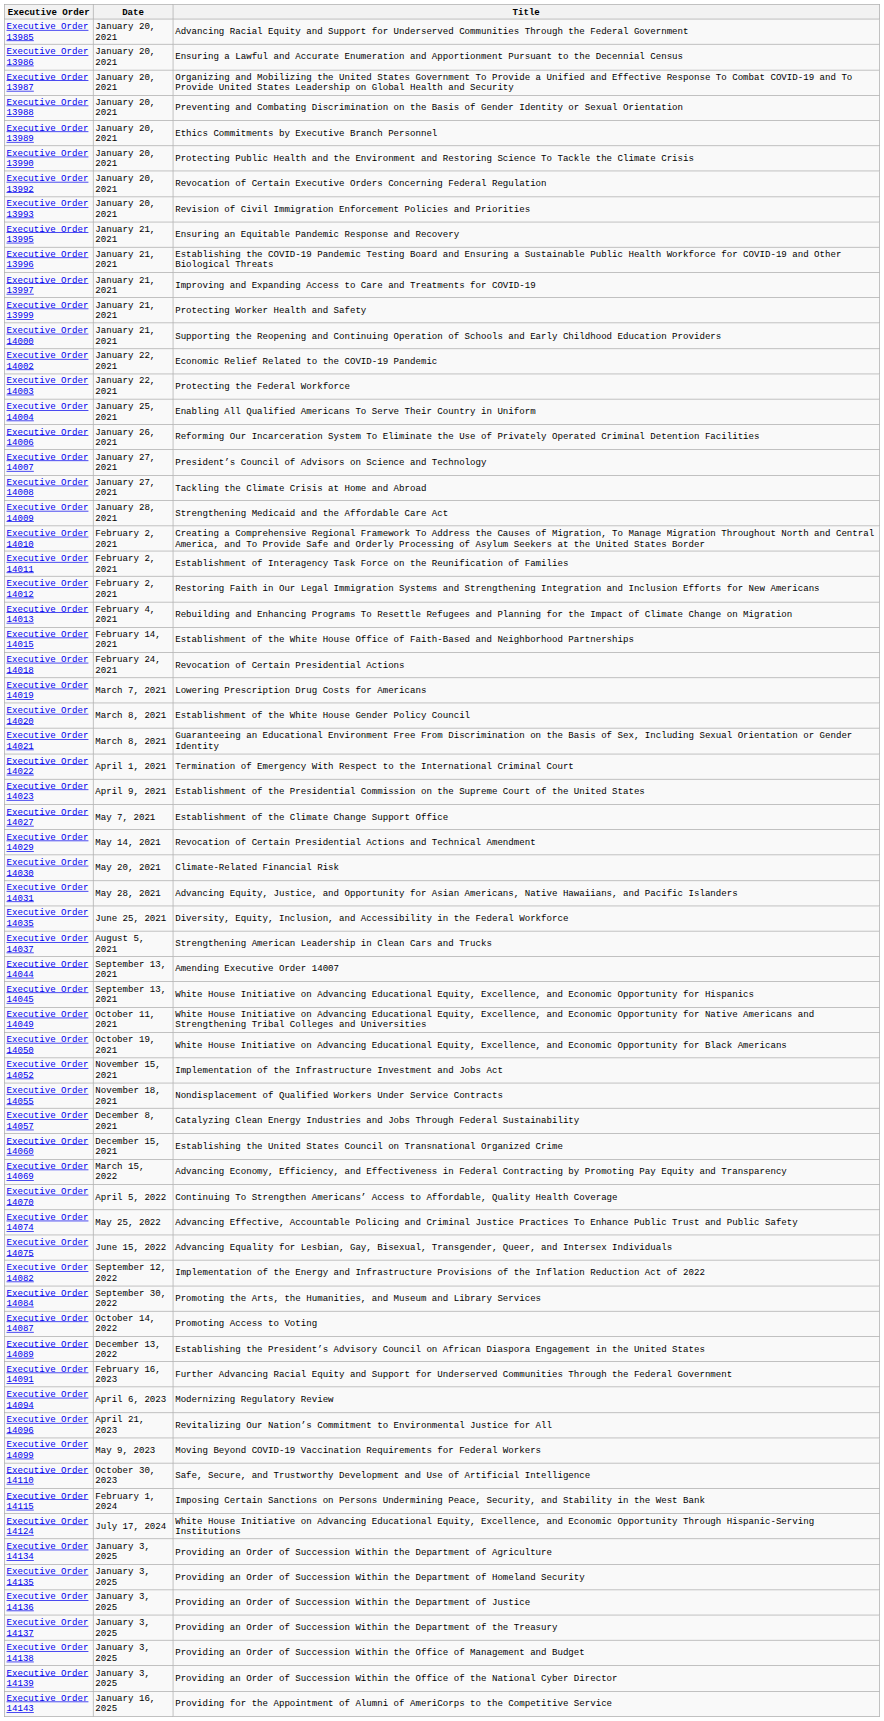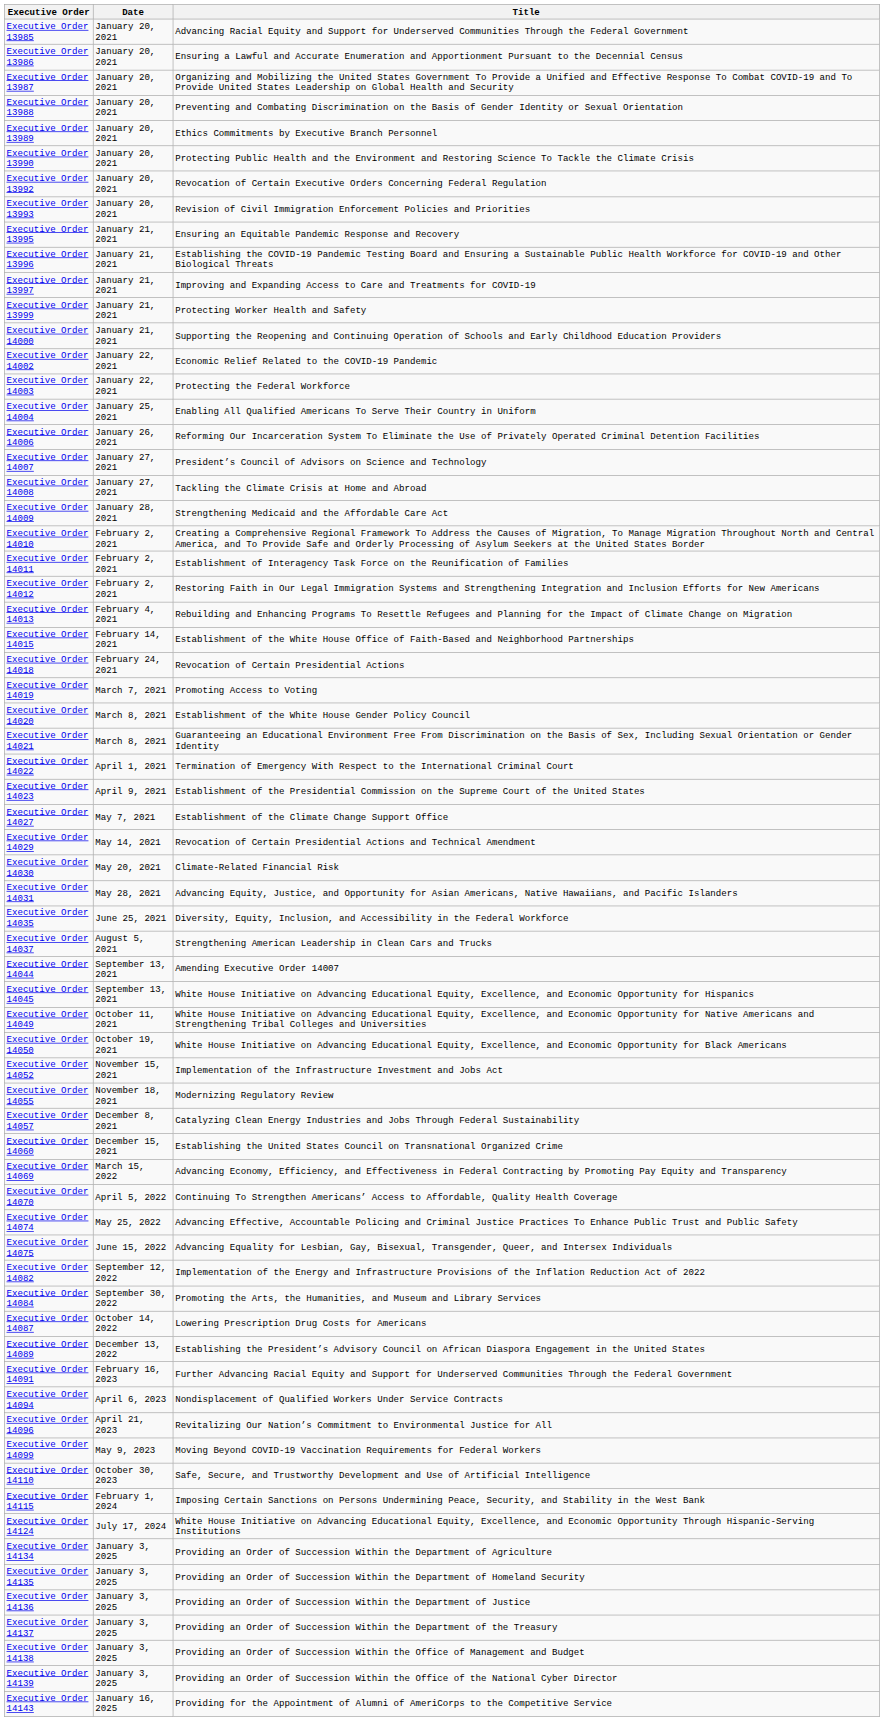Executive Order 14019 | Title: Lowering Prescription Drug Costs for Americans -> Promoting Access to Voting
Executive Order 14055 | Title: Nondisplacement of Qualified Workers Under Service Contracts -> Modernizing Regulatory Review
Executive Order 14087 | Title: Promoting Access to Voting -> Lowering Prescription Drug Costs for Americans
Executive Order 14094 | Title: Modernizing Regulatory Review -> Nondisplacement of Qualified Workers Under Service Contracts
